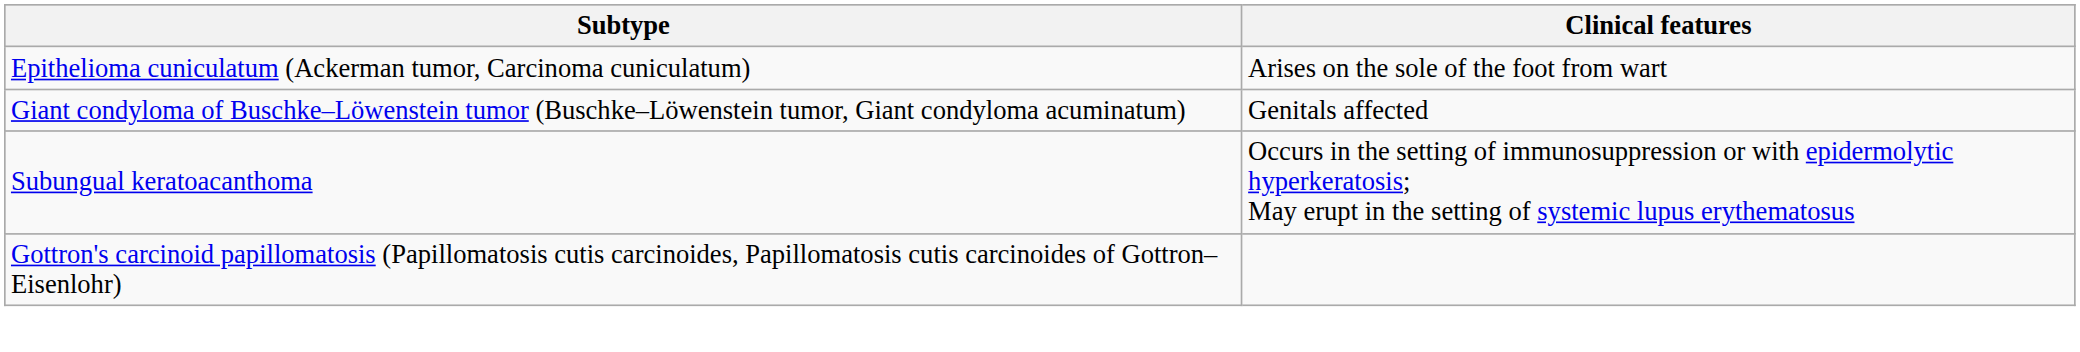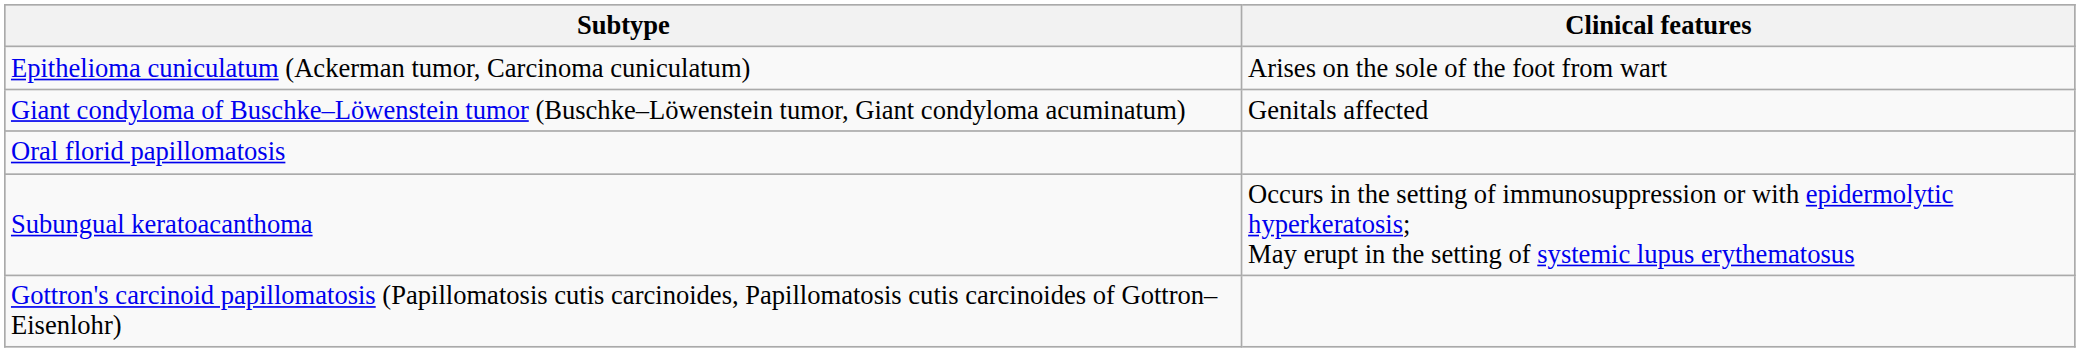+ row: Oral florid papillomatosis
